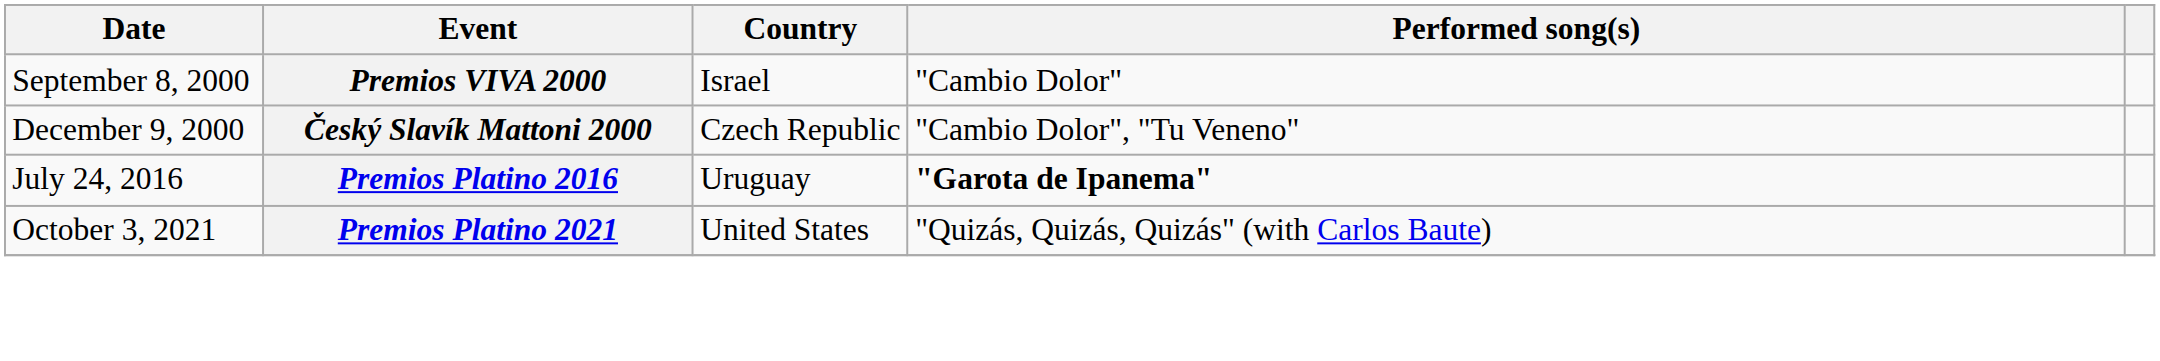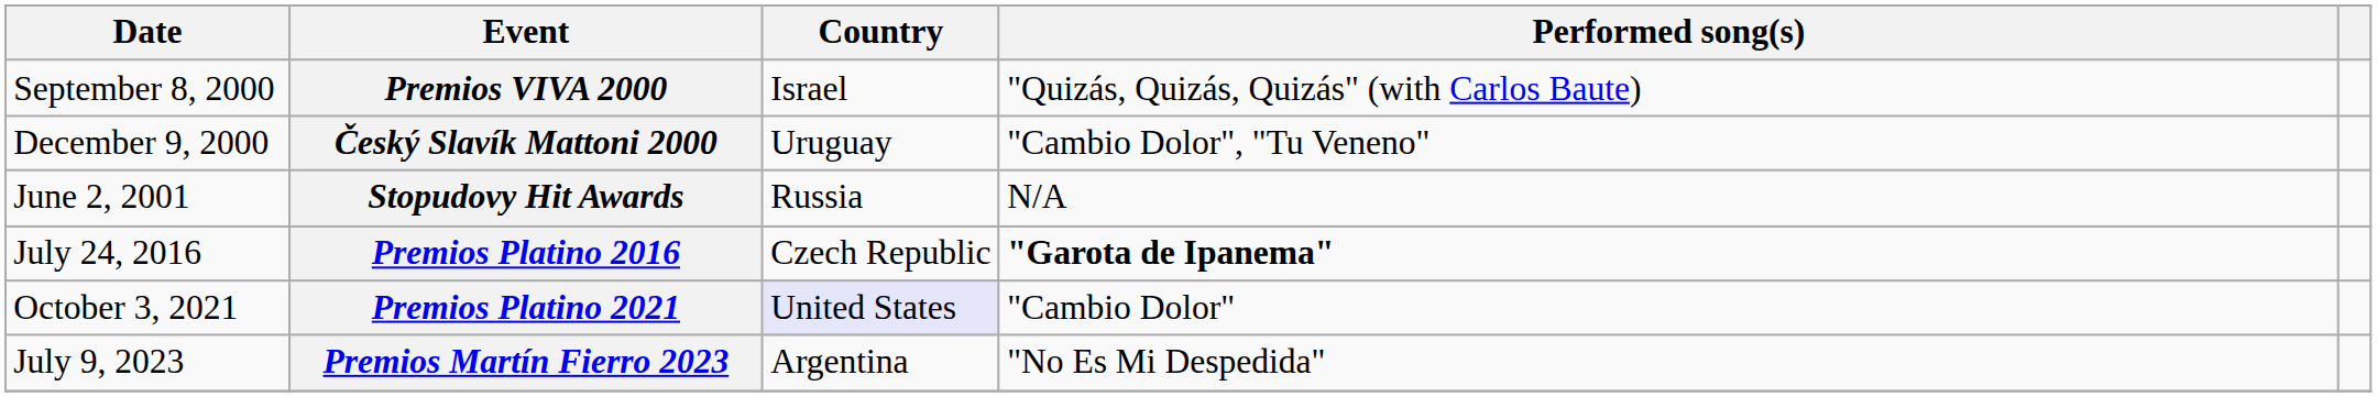Premios VIVA 2000 | Performed song(s): "Cambio Dolor" -> "Quizás, Quizás, Quizás" (with Carlos Baute)
Český Slavík Mattoni 2000 | Country: Czech Republic -> Uruguay
+ row: June 2, 2001 | Stopudovy Hit Awards | Russia | N/A
Premios Platino 2016 | Country: Uruguay -> Czech Republic
Premios Platino 2021 | Country: no background -> lavender background
Premios Platino 2021 | Performed song(s): "Quizás, Quizás, Quizás" (with Carlos Baute) -> "Cambio Dolor"
+ row: July 9, 2023 | Premios Martín Fierro 2023 | Argentina | "No Es Mi Despedida"
